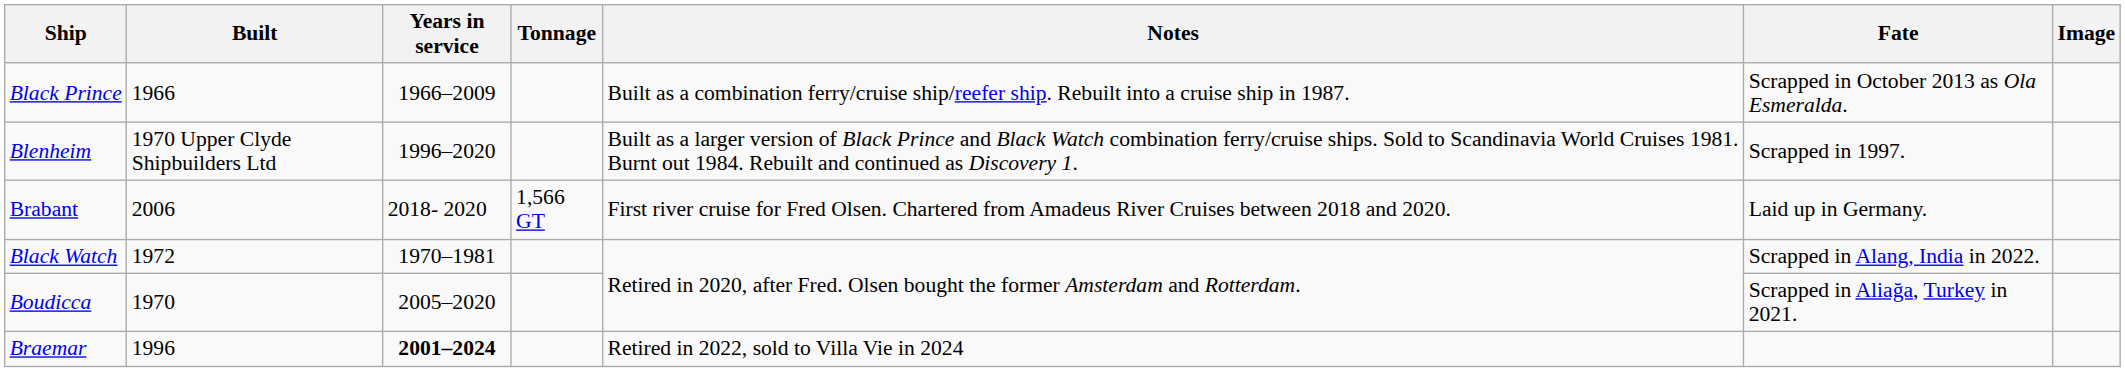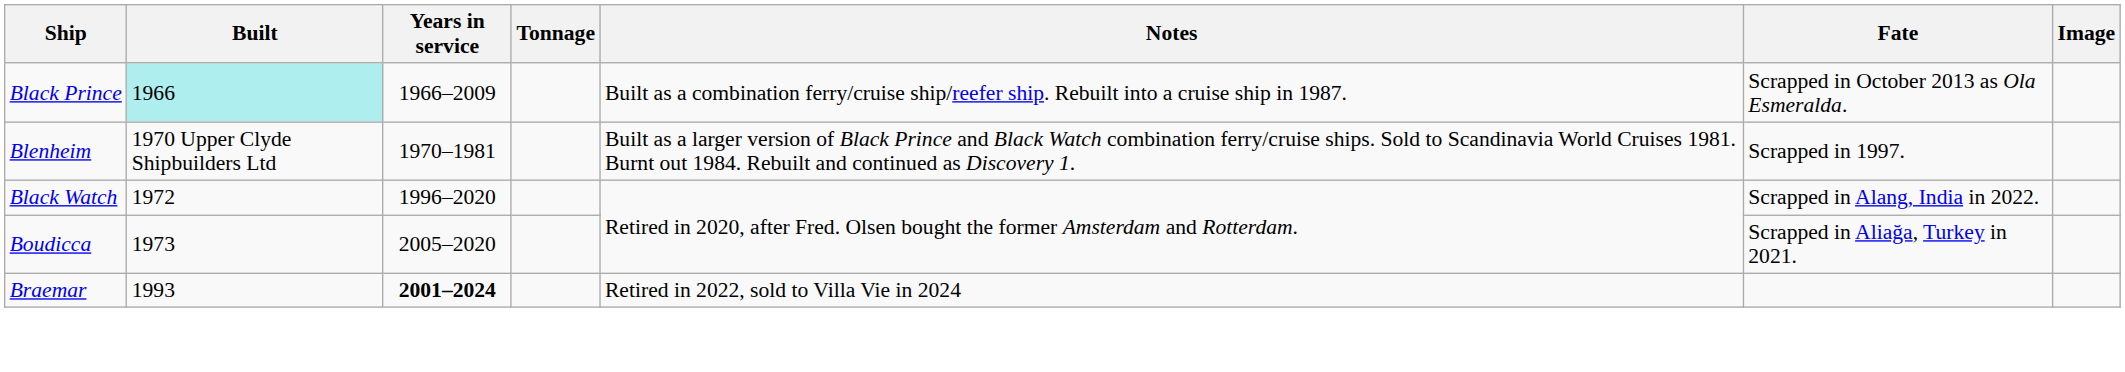Black Prince | Built: no background -> paleturquoise background
Blenheim | Years in service: 1996–2020 -> 1970–1981
- row: Brabant | 2006 | 2018- 2020 | 1,566 GT | First river cruise for Fred Olsen. Chartered from Amadeus River Cruises between 2018 and 2020. | Laid up in Germany.
Black Watch | Years in service: 1970–1981 -> 1996–2020
Boudicca | Built: 1970 -> 1973
Braemar | Built: 1996 -> 1993
